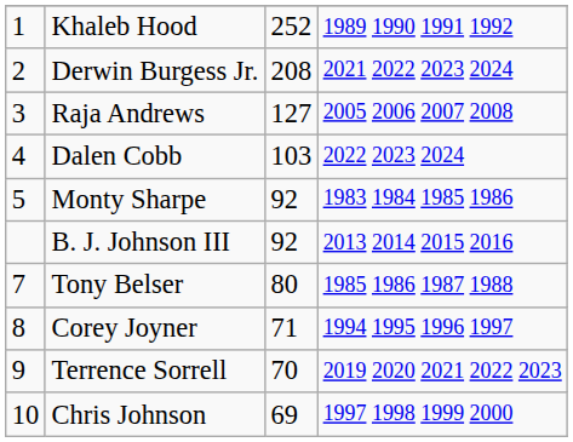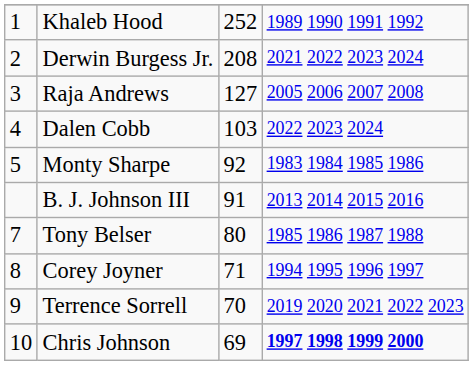B. J. Johnson III | column 3: 92 -> 91
Chris Johnson | column 4: normal -> bold
